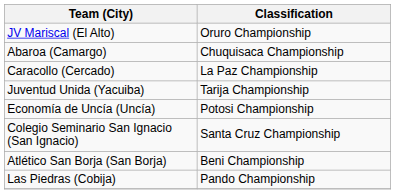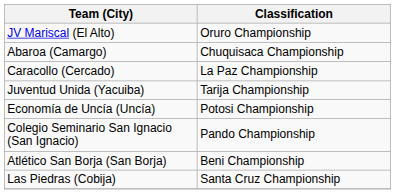Colegio Seminario San Ignacio (San Ignacio) | Classification: Santa Cruz Championship -> Pando Championship
Las Piedras (Cobija) | Classification: Pando Championship -> Santa Cruz Championship
